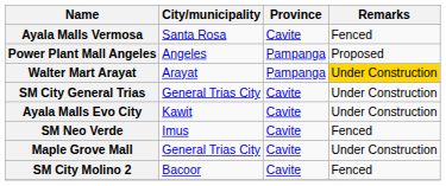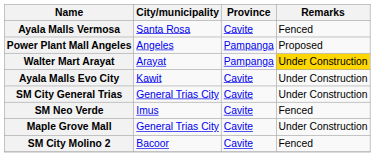rows swapped: Ayala Malls Evo City <-> SM City General Trias
